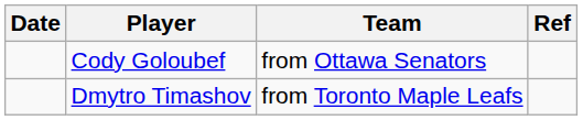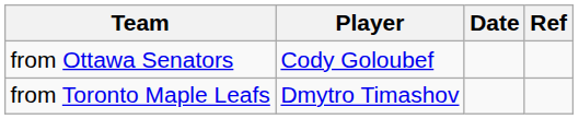columns swapped: Date <-> Team
